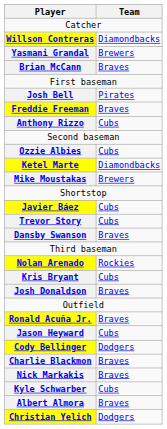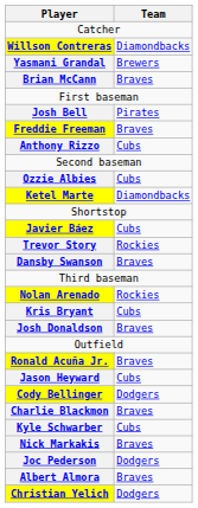- row: Mike Moustakas | Brewers
Trevor Story | Team: Cubs -> Rockies
rows swapped: Kyle Schwarber <-> Nick Markakis
+ row: Joc Pederson | Dodgers
